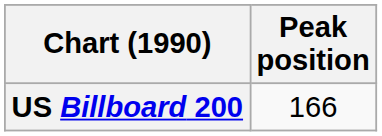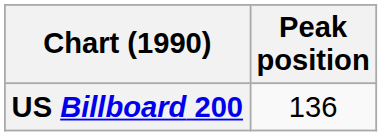US Billboard 200 | Peak position: 166 -> 136
